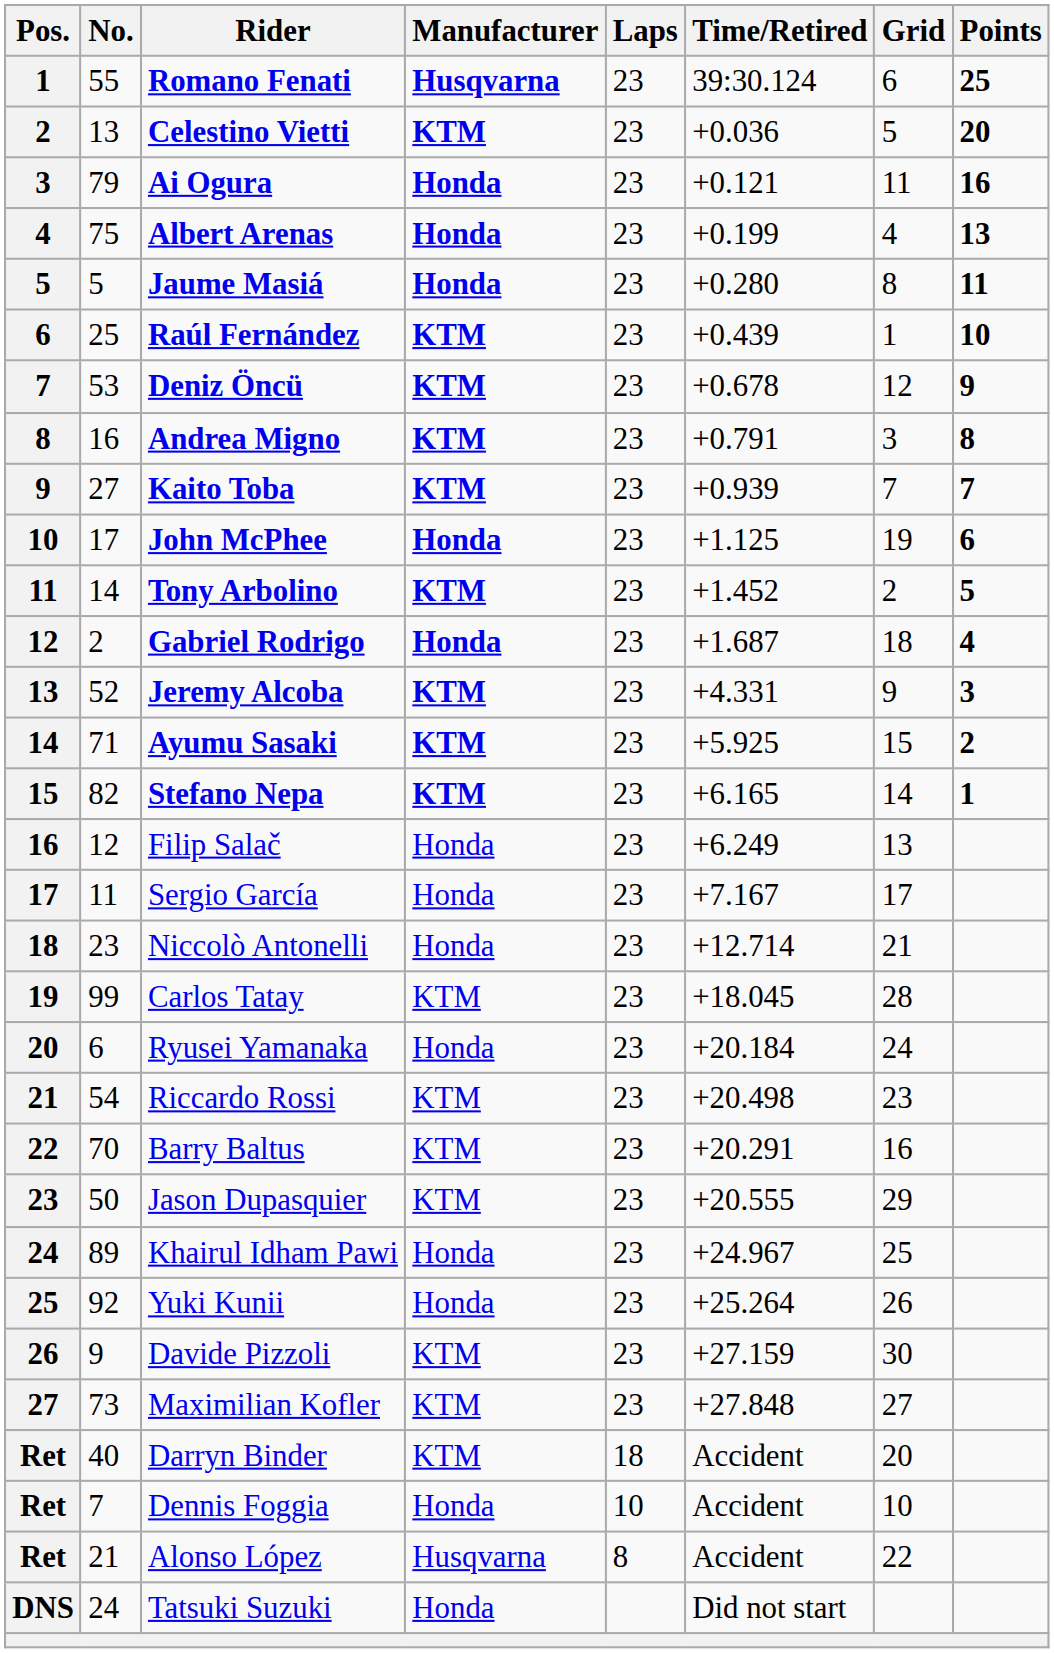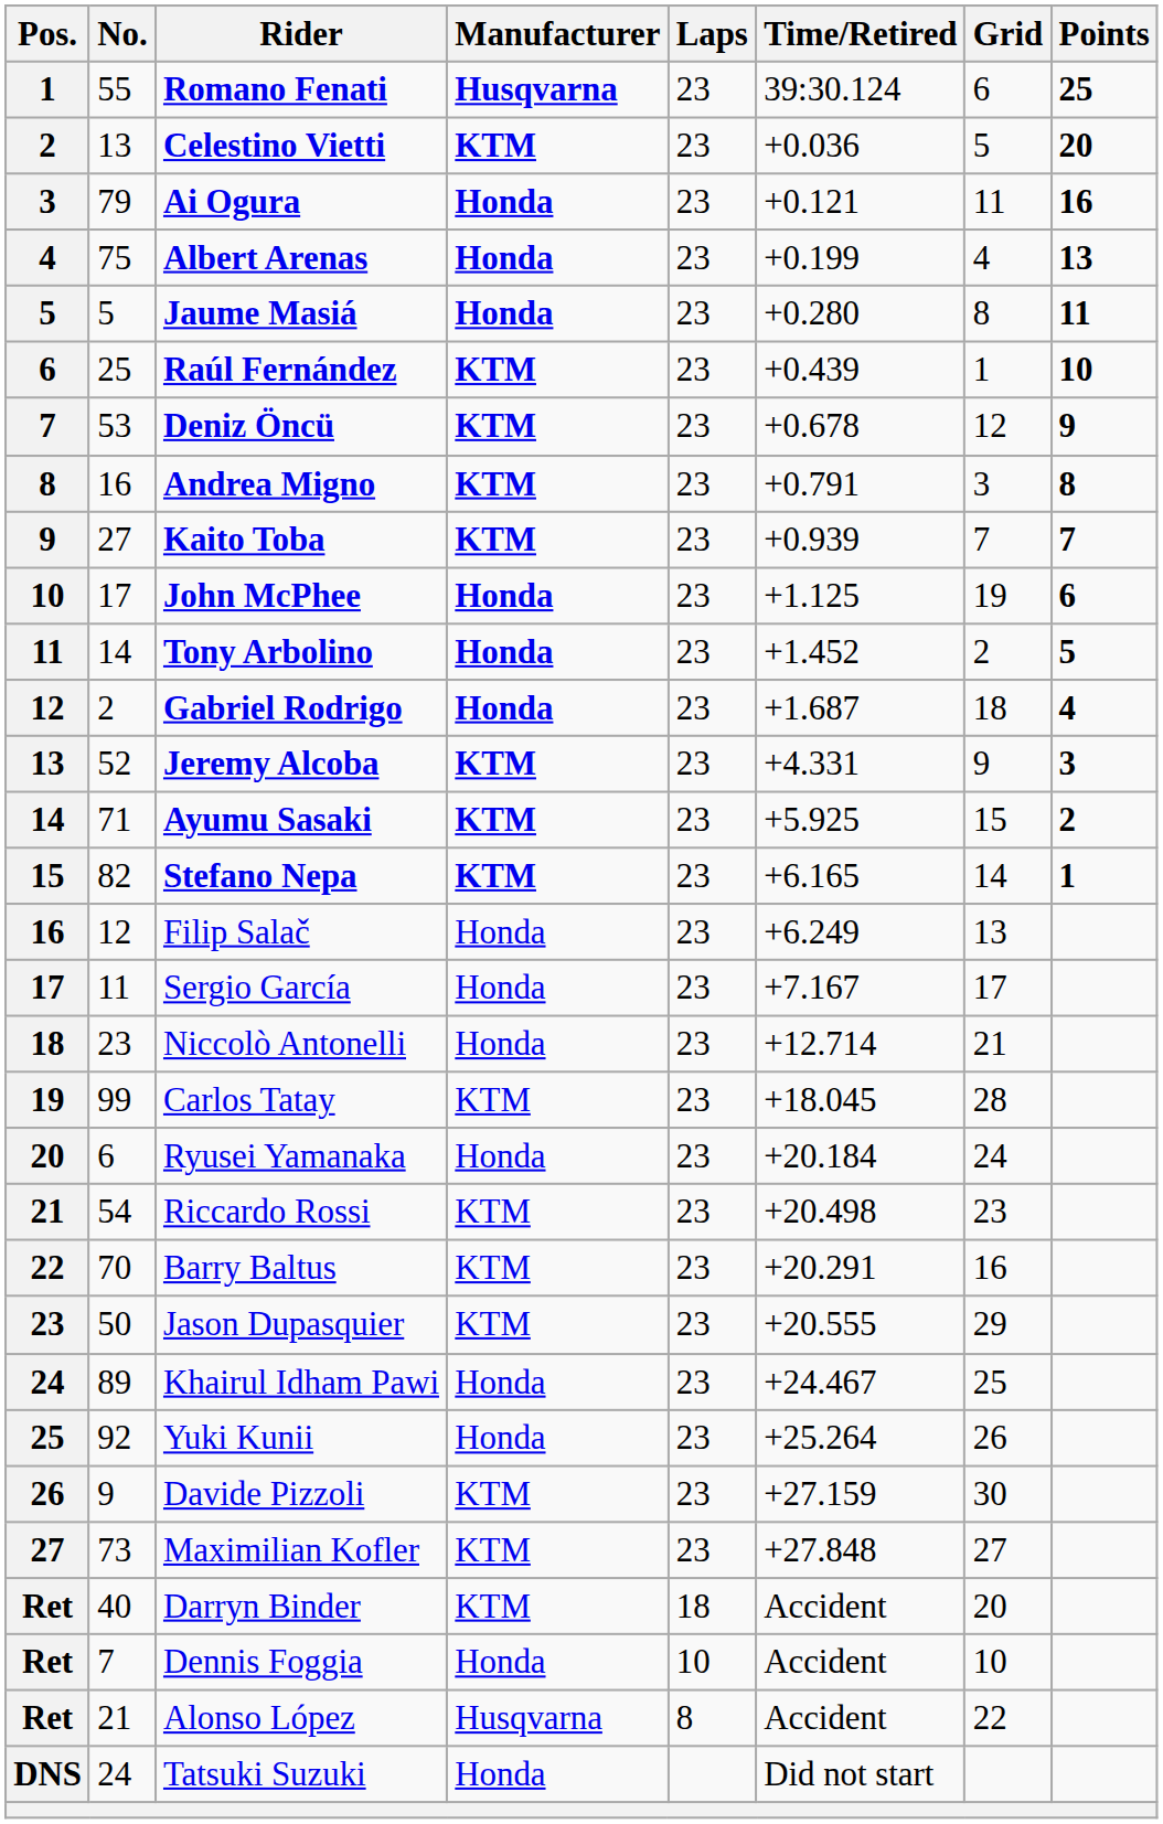Tony Arbolino | Manufacturer: KTM -> Honda
Khairul Idham Pawi | Time/Retired: +24.967 -> +24.467
